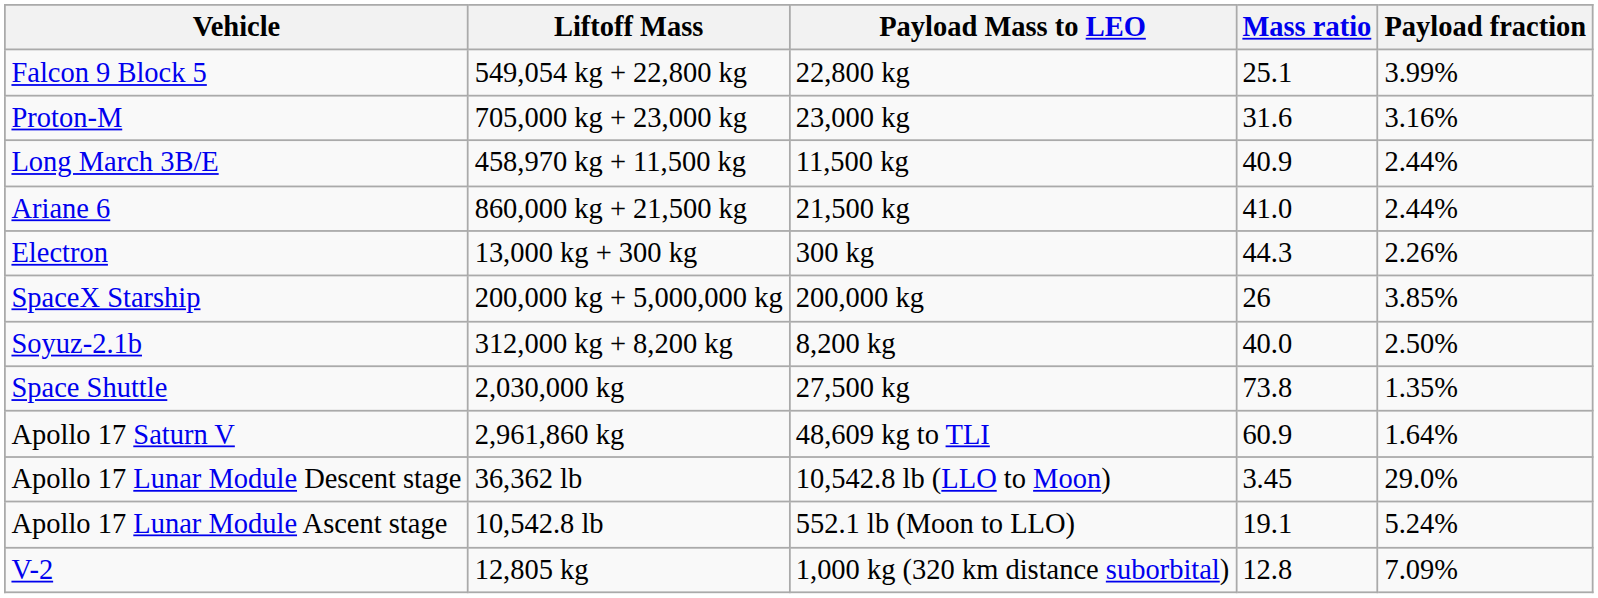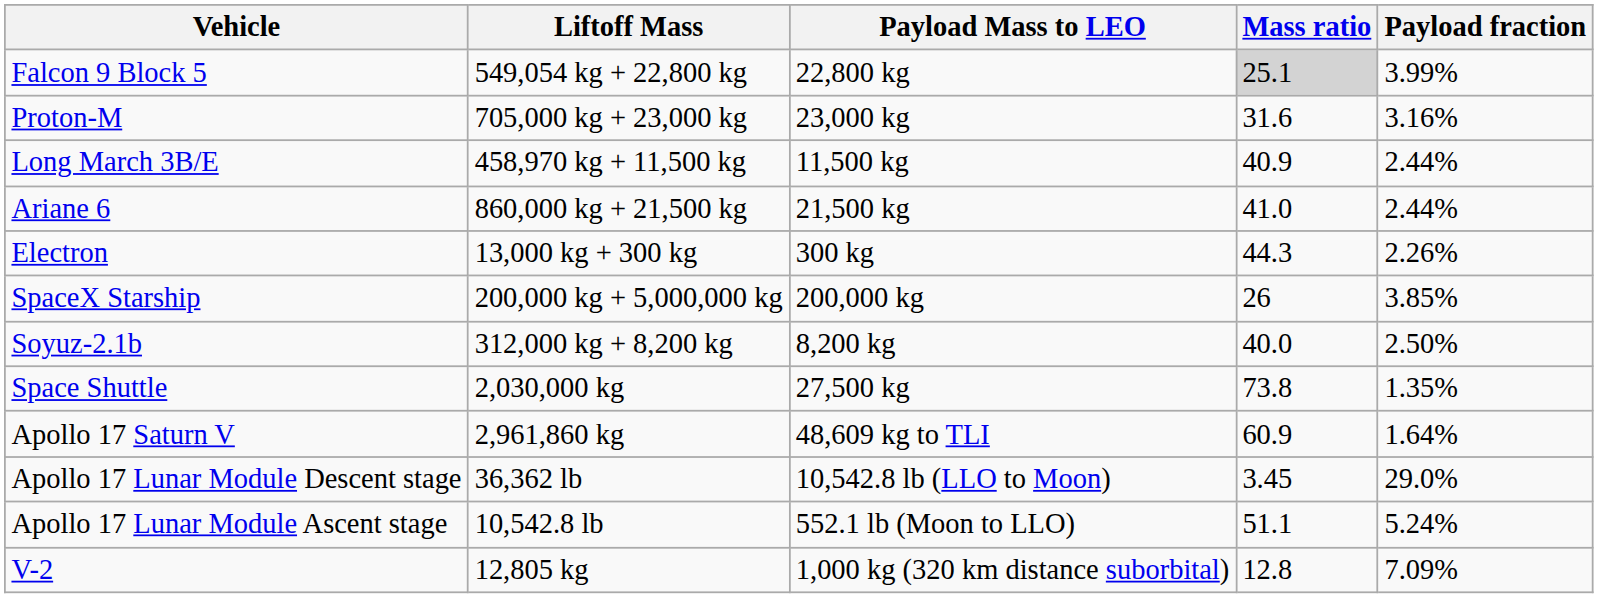Falcon 9 Block 5 | Mass ratio: no background -> lightgrey background
Apollo 17 Lunar Module Ascent stage | Mass ratio: 19.1 -> 51.1
